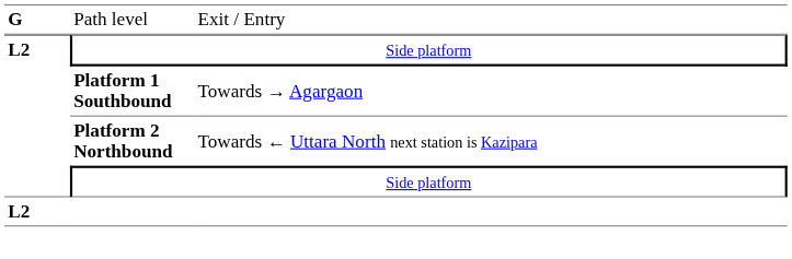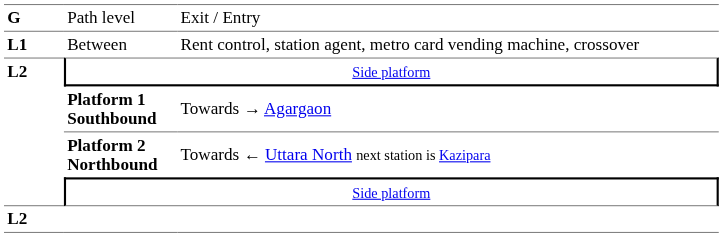+ row: L1 | Between | Rent control, station agent, metro card vending machine, crossover
